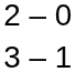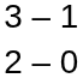rows swapped: 2 – 0 <-> 3 – 1
